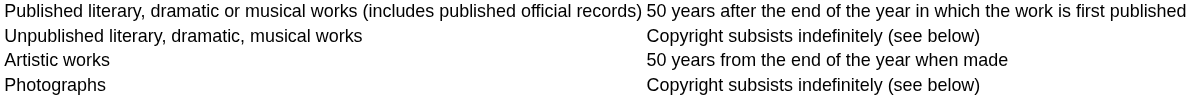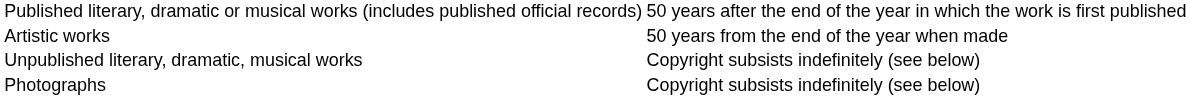rows swapped: Unpublished literary, dramatic, musical works <-> Artistic works
